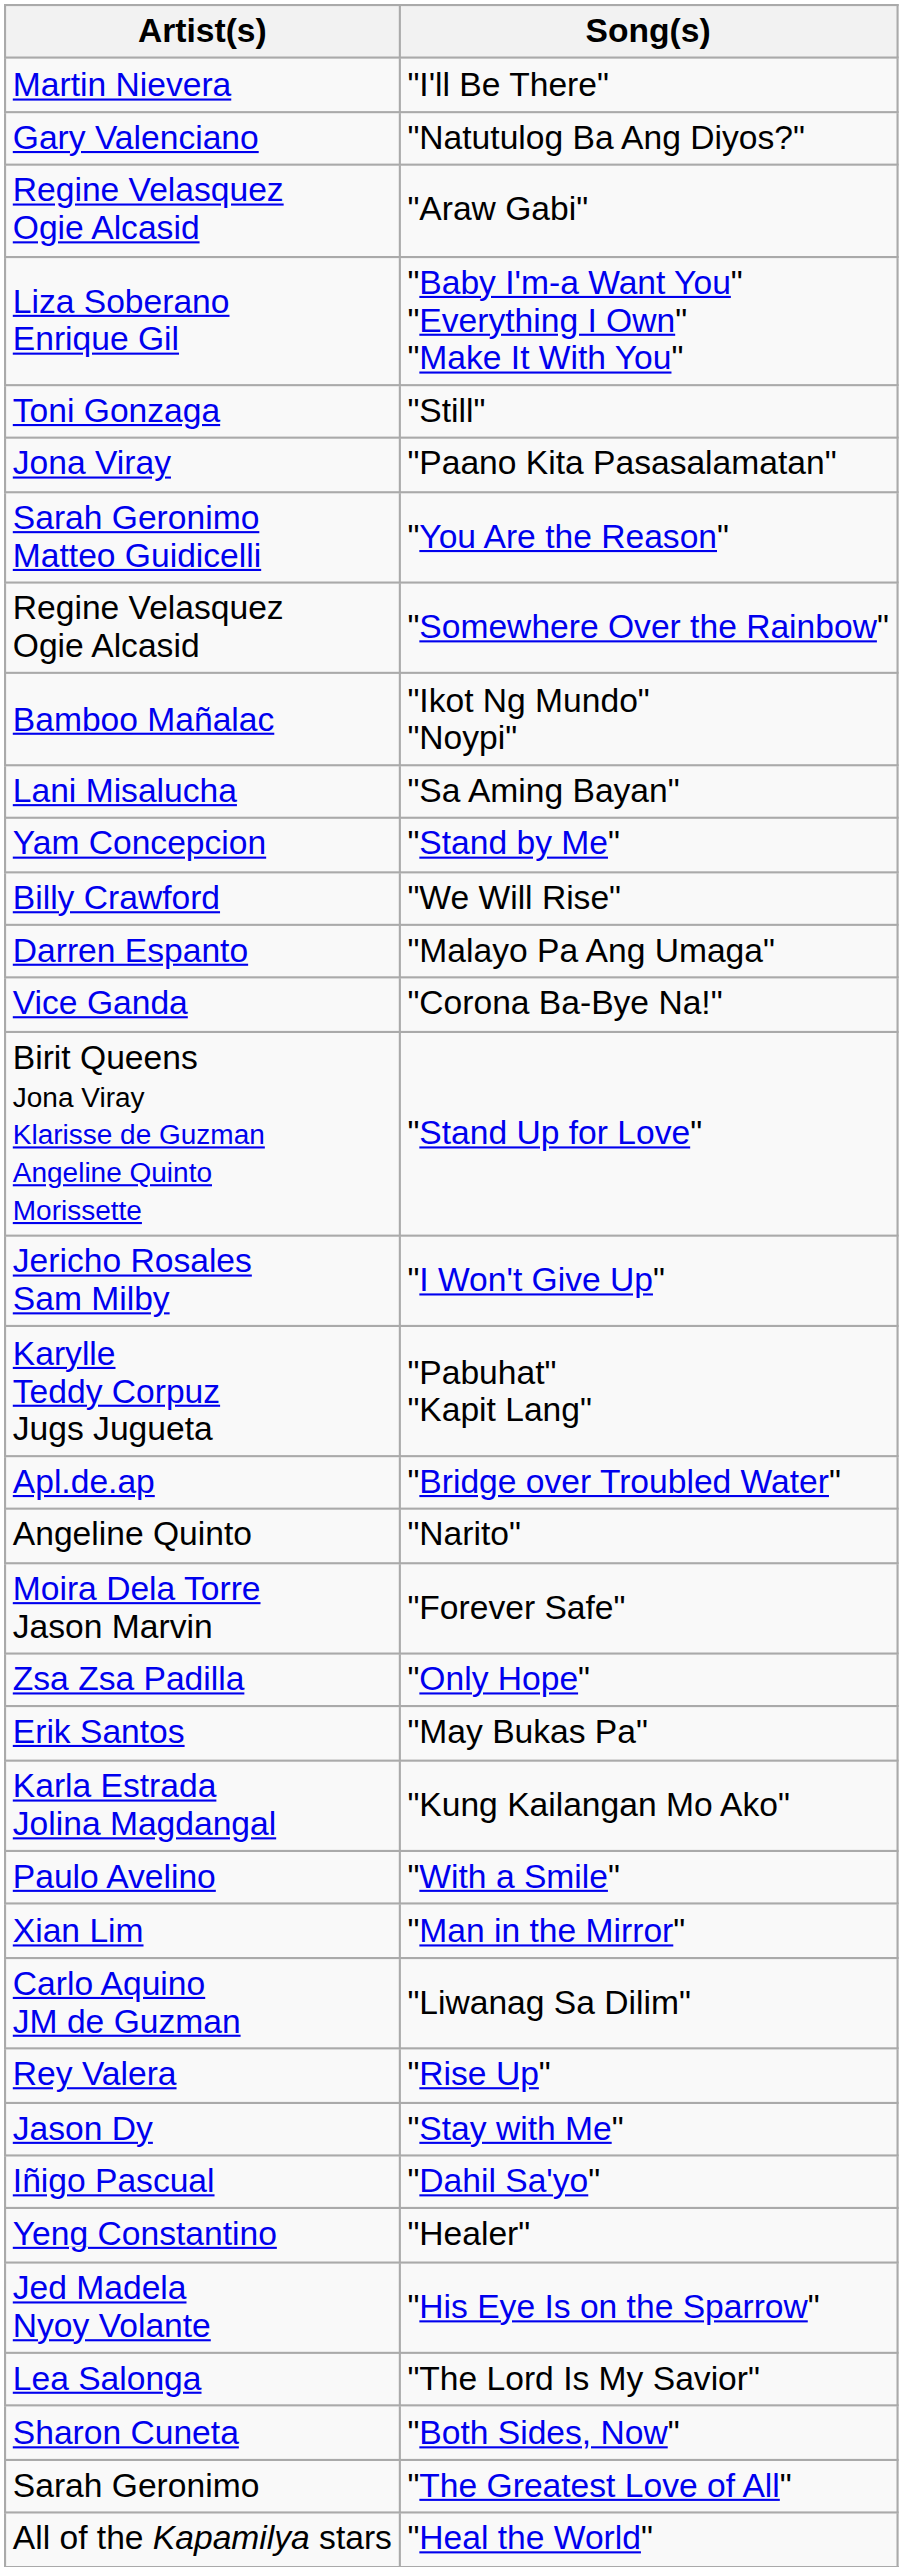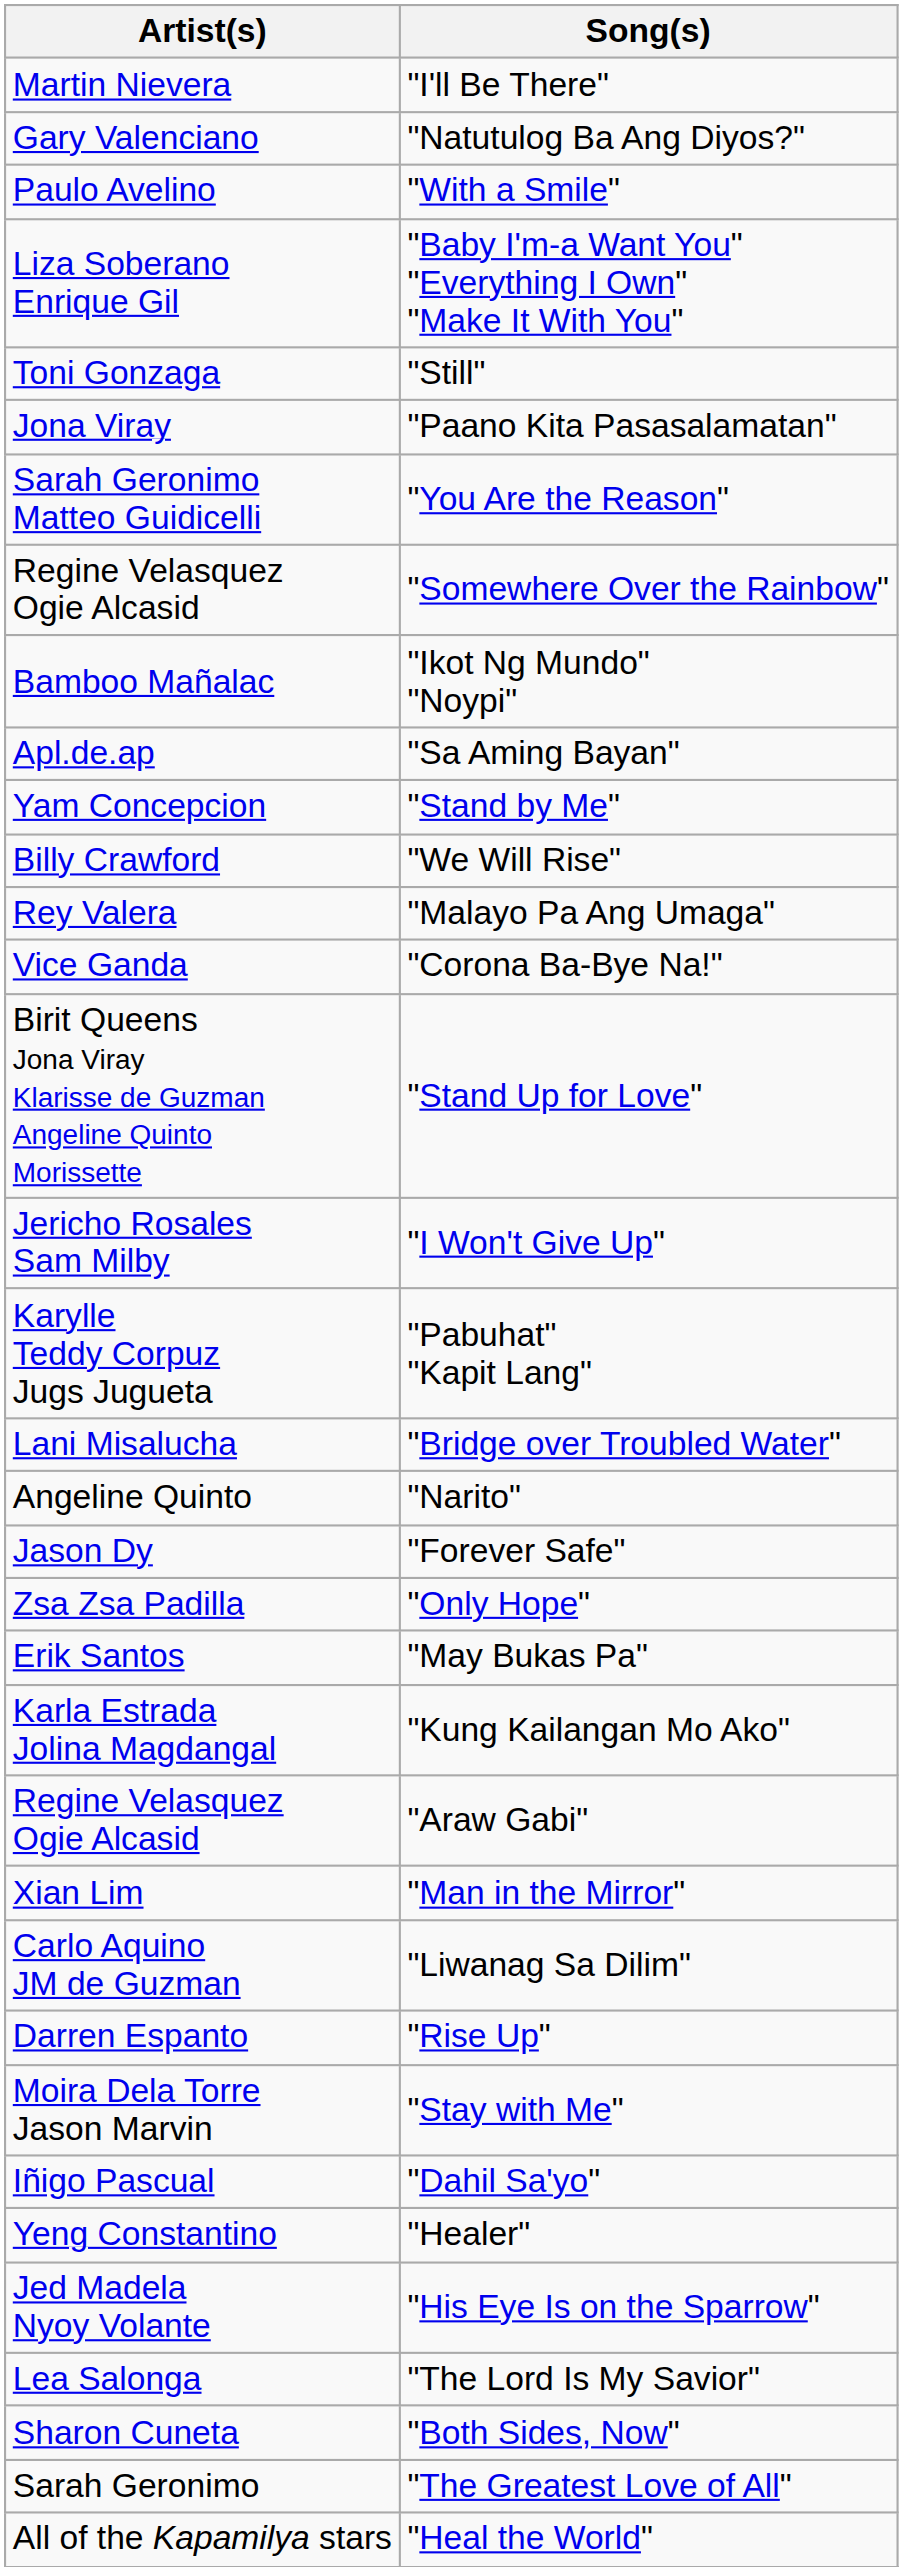rows swapped: "Araw Gabi" <-> "With a Smile"
"Sa Aming Bayan" | Artist(s): Lani Misalucha -> Apl.de.ap
"Malayo Pa Ang Umaga" | Artist(s): Darren Espanto -> Rey Valera
"Bridge over Troubled Water" | Artist(s): Apl.de.ap -> Lani Misalucha
"Forever Safe" | Artist(s): Moira Dela Torre Jason Marvin -> Jason Dy
"Rise Up" | Artist(s): Rey Valera -> Darren Espanto
"Stay with Me" | Artist(s): Jason Dy -> Moira Dela Torre Jason Marvin
